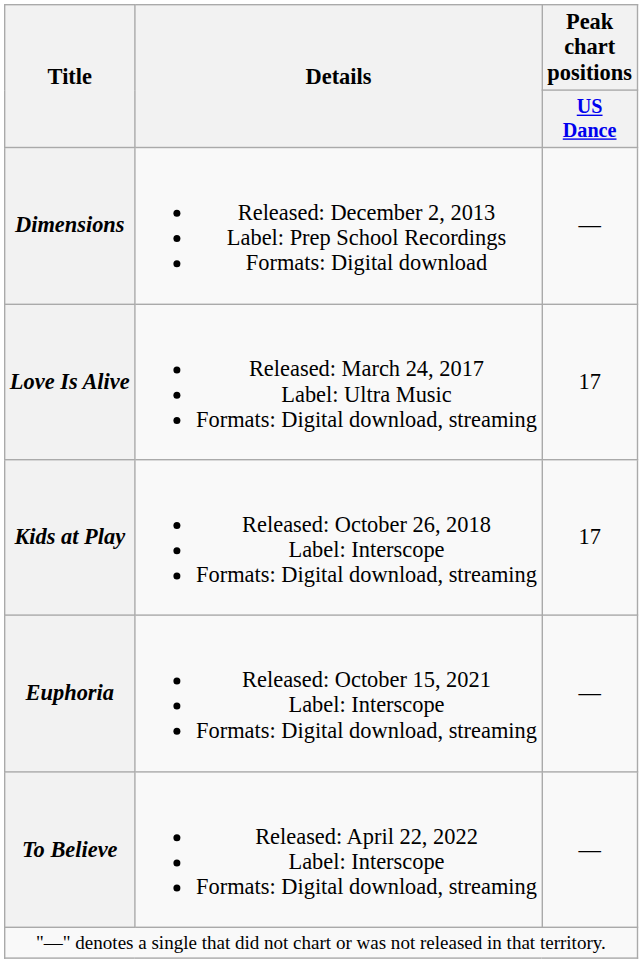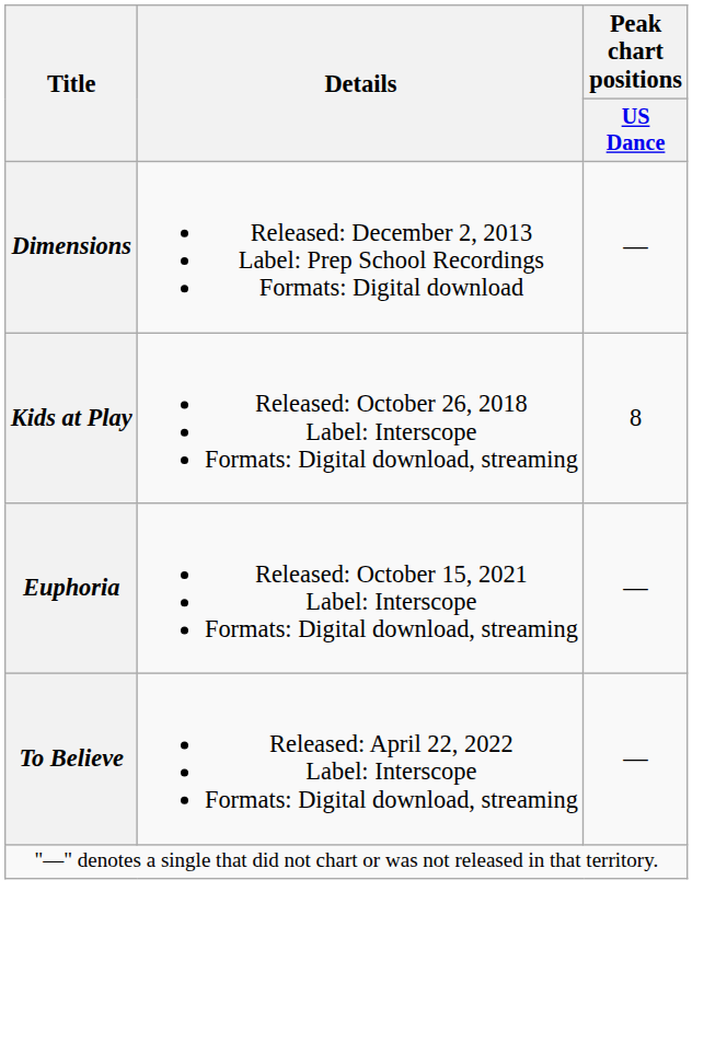- row: Love Is Alive | Released: March 24, 2017 Label: Ultra Music Formats: Digital download, streaming | 17
Kids at Play | Peak chart positions / US Dance: 17 -> 8
